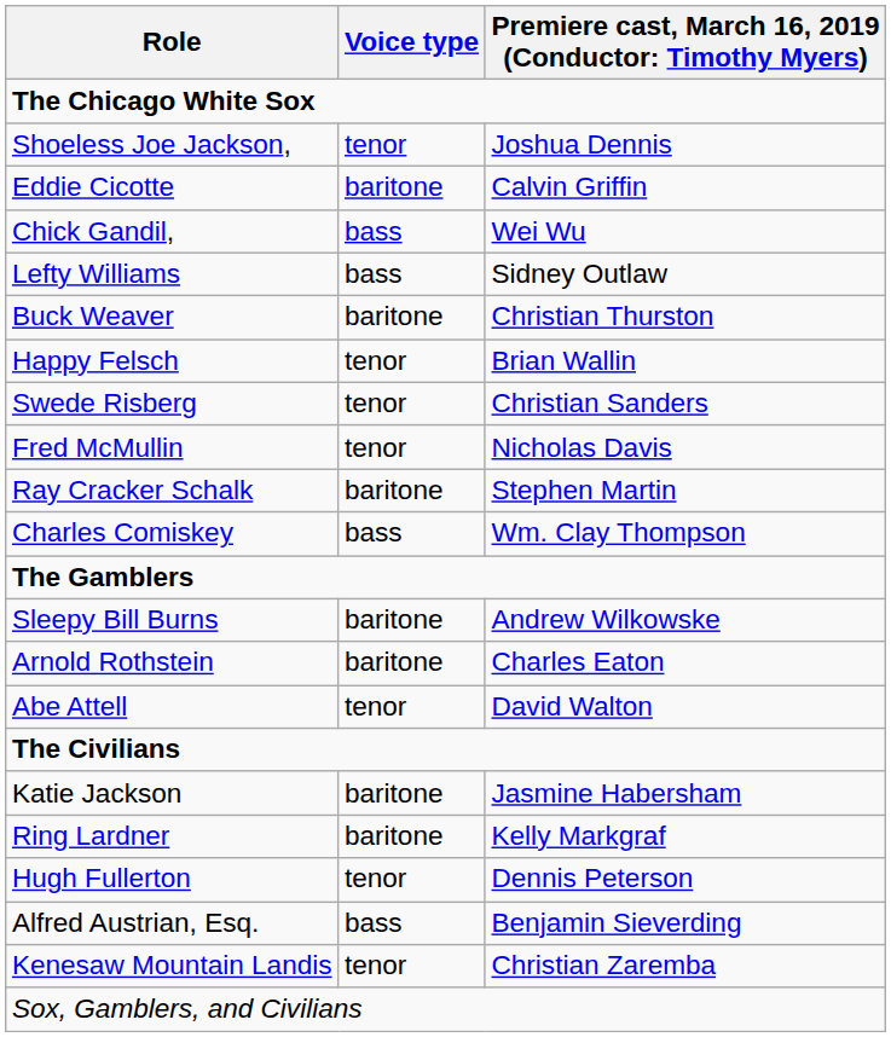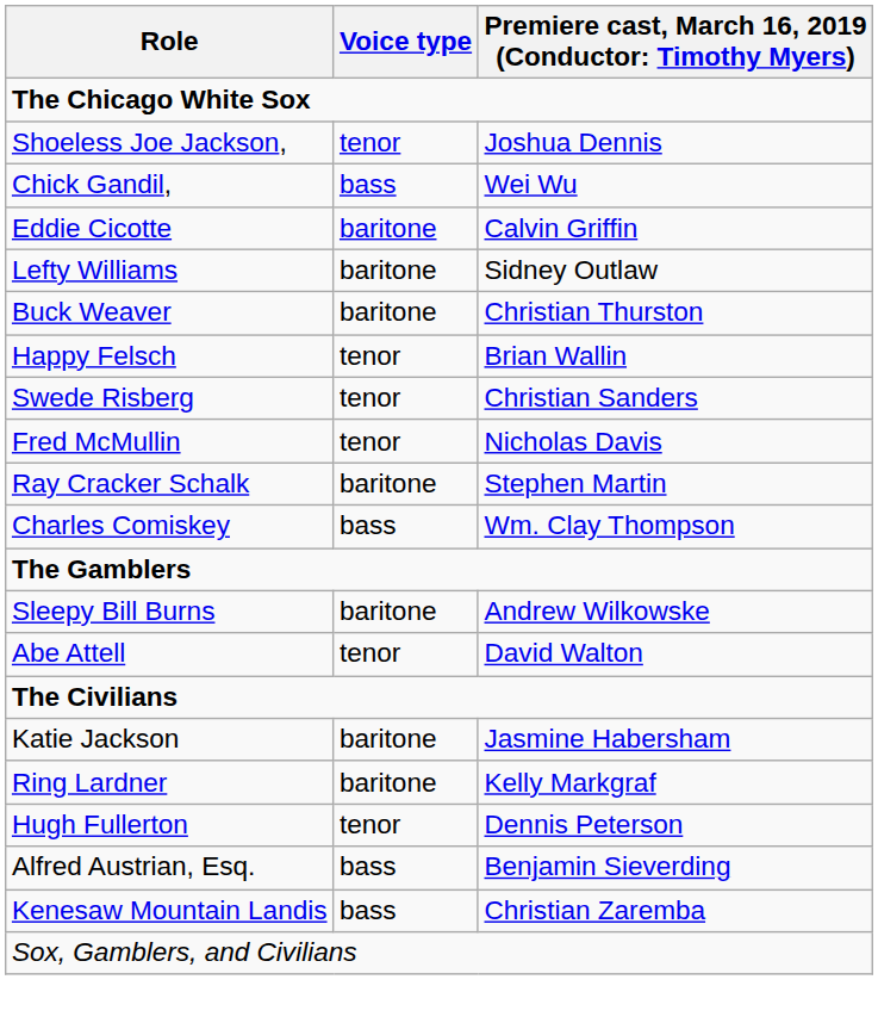rows swapped: Chick Gandil, <-> Eddie Cicotte
Lefty Williams | Voice type: bass -> baritone
- row: Arnold Rothstein | baritone | Charles Eaton
Kenesaw Mountain Landis | Voice type: tenor -> bass
